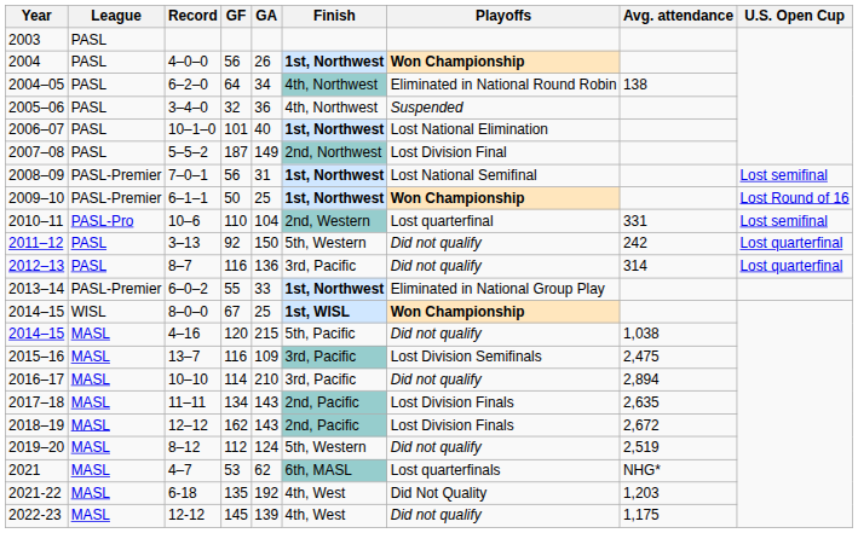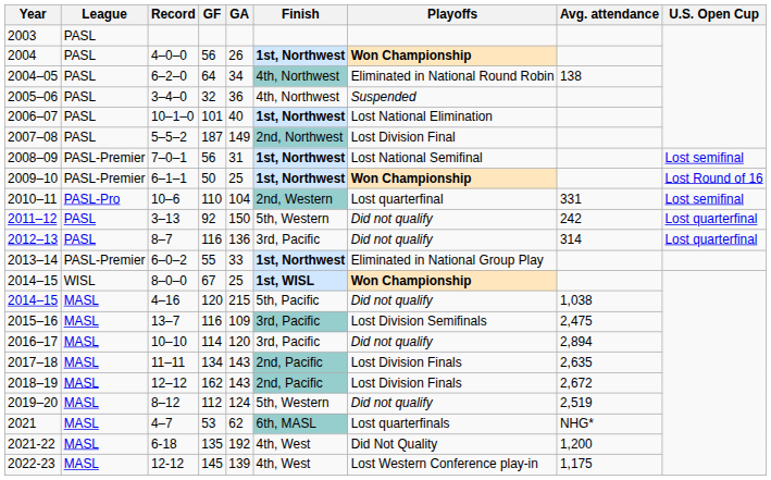10–10 | GA: 210 -> 120
6-18 | Avg. attendance: 1,203 -> 1,200
12-12 | Playoffs: Did not qualify -> Lost Western Conference play-in
